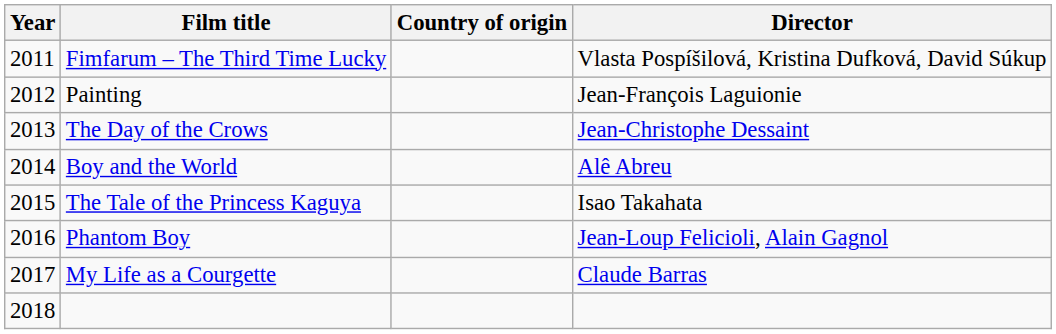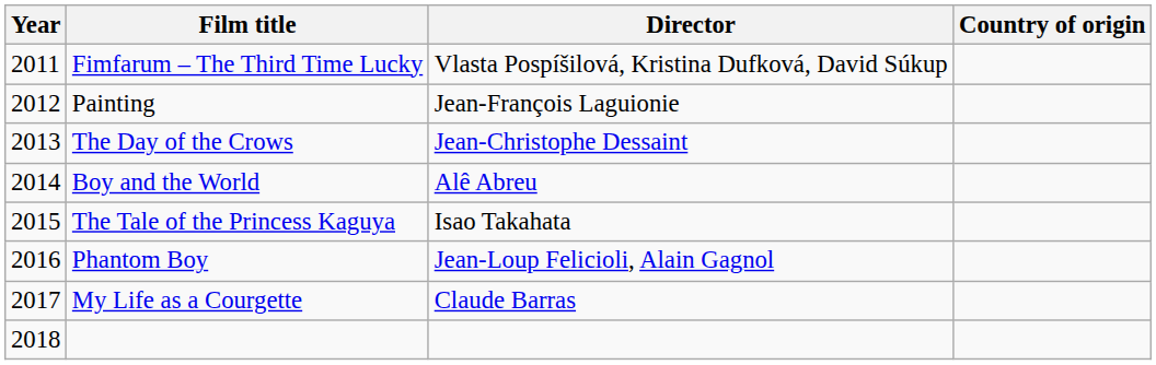columns swapped: Director <-> Country of origin
